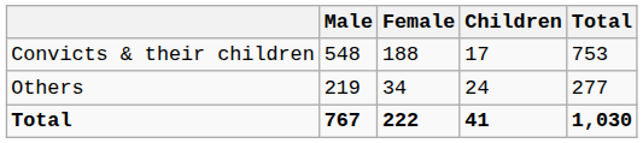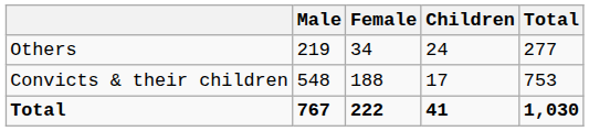rows swapped: Convicts & their children <-> Others
